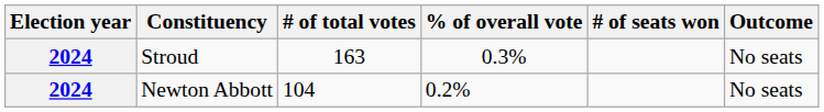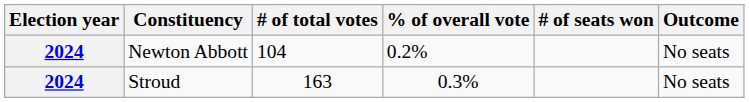rows swapped: Newton Abbott <-> Stroud
